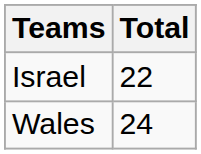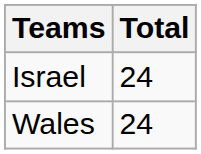Israel | Total: 22 -> 24
